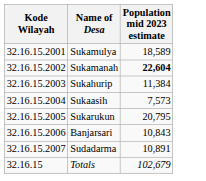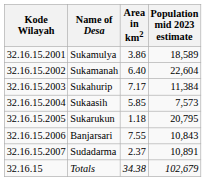+ column: Area in km2 | 3.86 | 6.40 | 7.17 | 5.85 | 1.18 | 7.55 | 2.37 | 34.38
Sukamanah | Population mid 2023 estimate: bold -> normal
